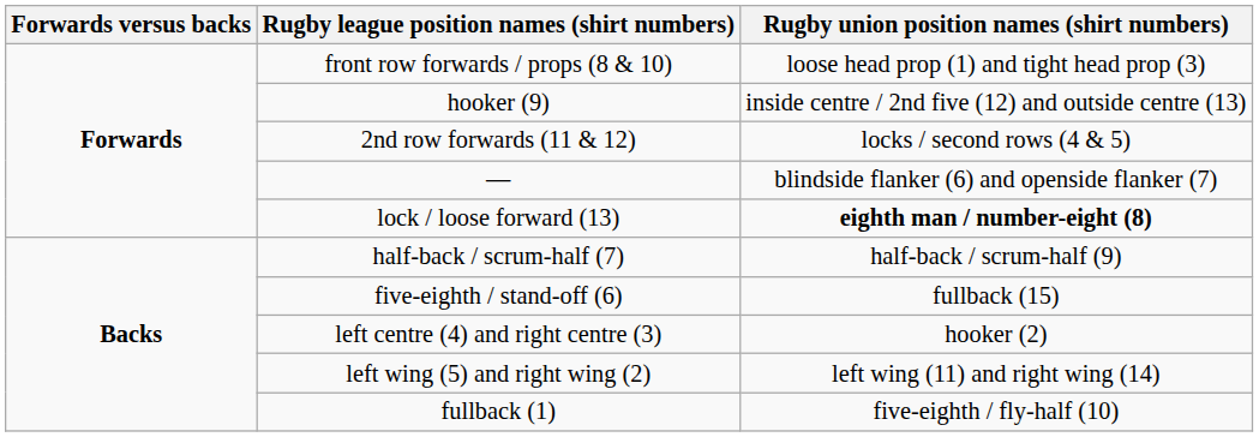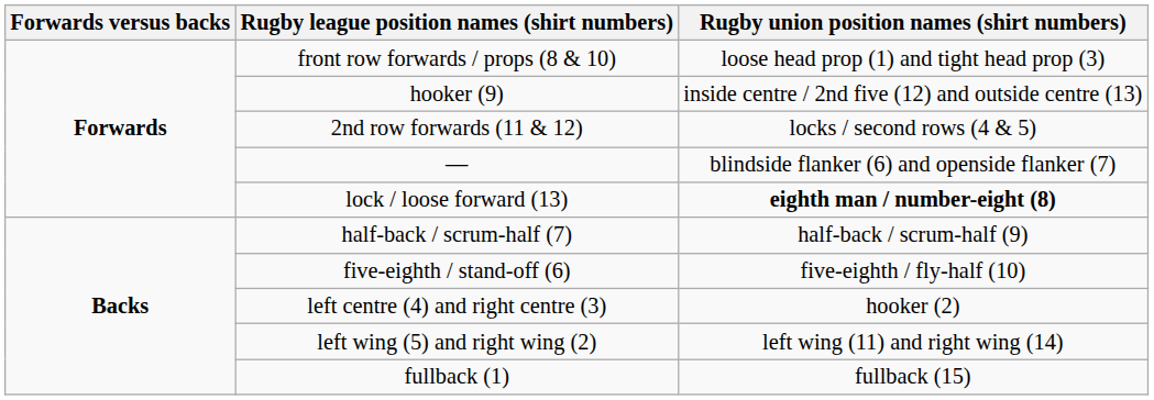five-eighth / stand-off (6) | Rugby union position names (shirt numbers): fullback (15) -> five-eighth / fly-half (10)
fullback (1) | Rugby union position names (shirt numbers): five-eighth / fly-half (10) -> fullback (15)
